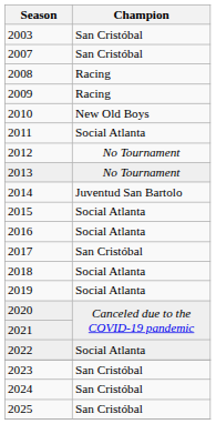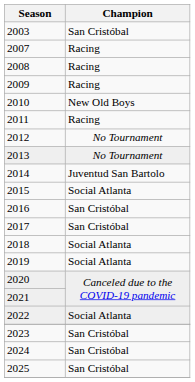2007 | Champion: San Cristóbal -> Racing
2011 | Champion: Social Atlanta -> Racing
2016 | Champion: Social Atlanta -> San Cristóbal
